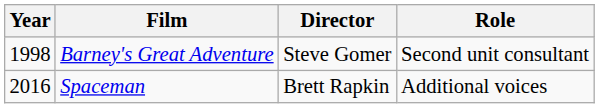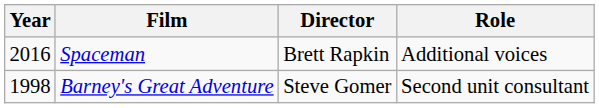rows swapped: Barney's Great Adventure <-> Spaceman
